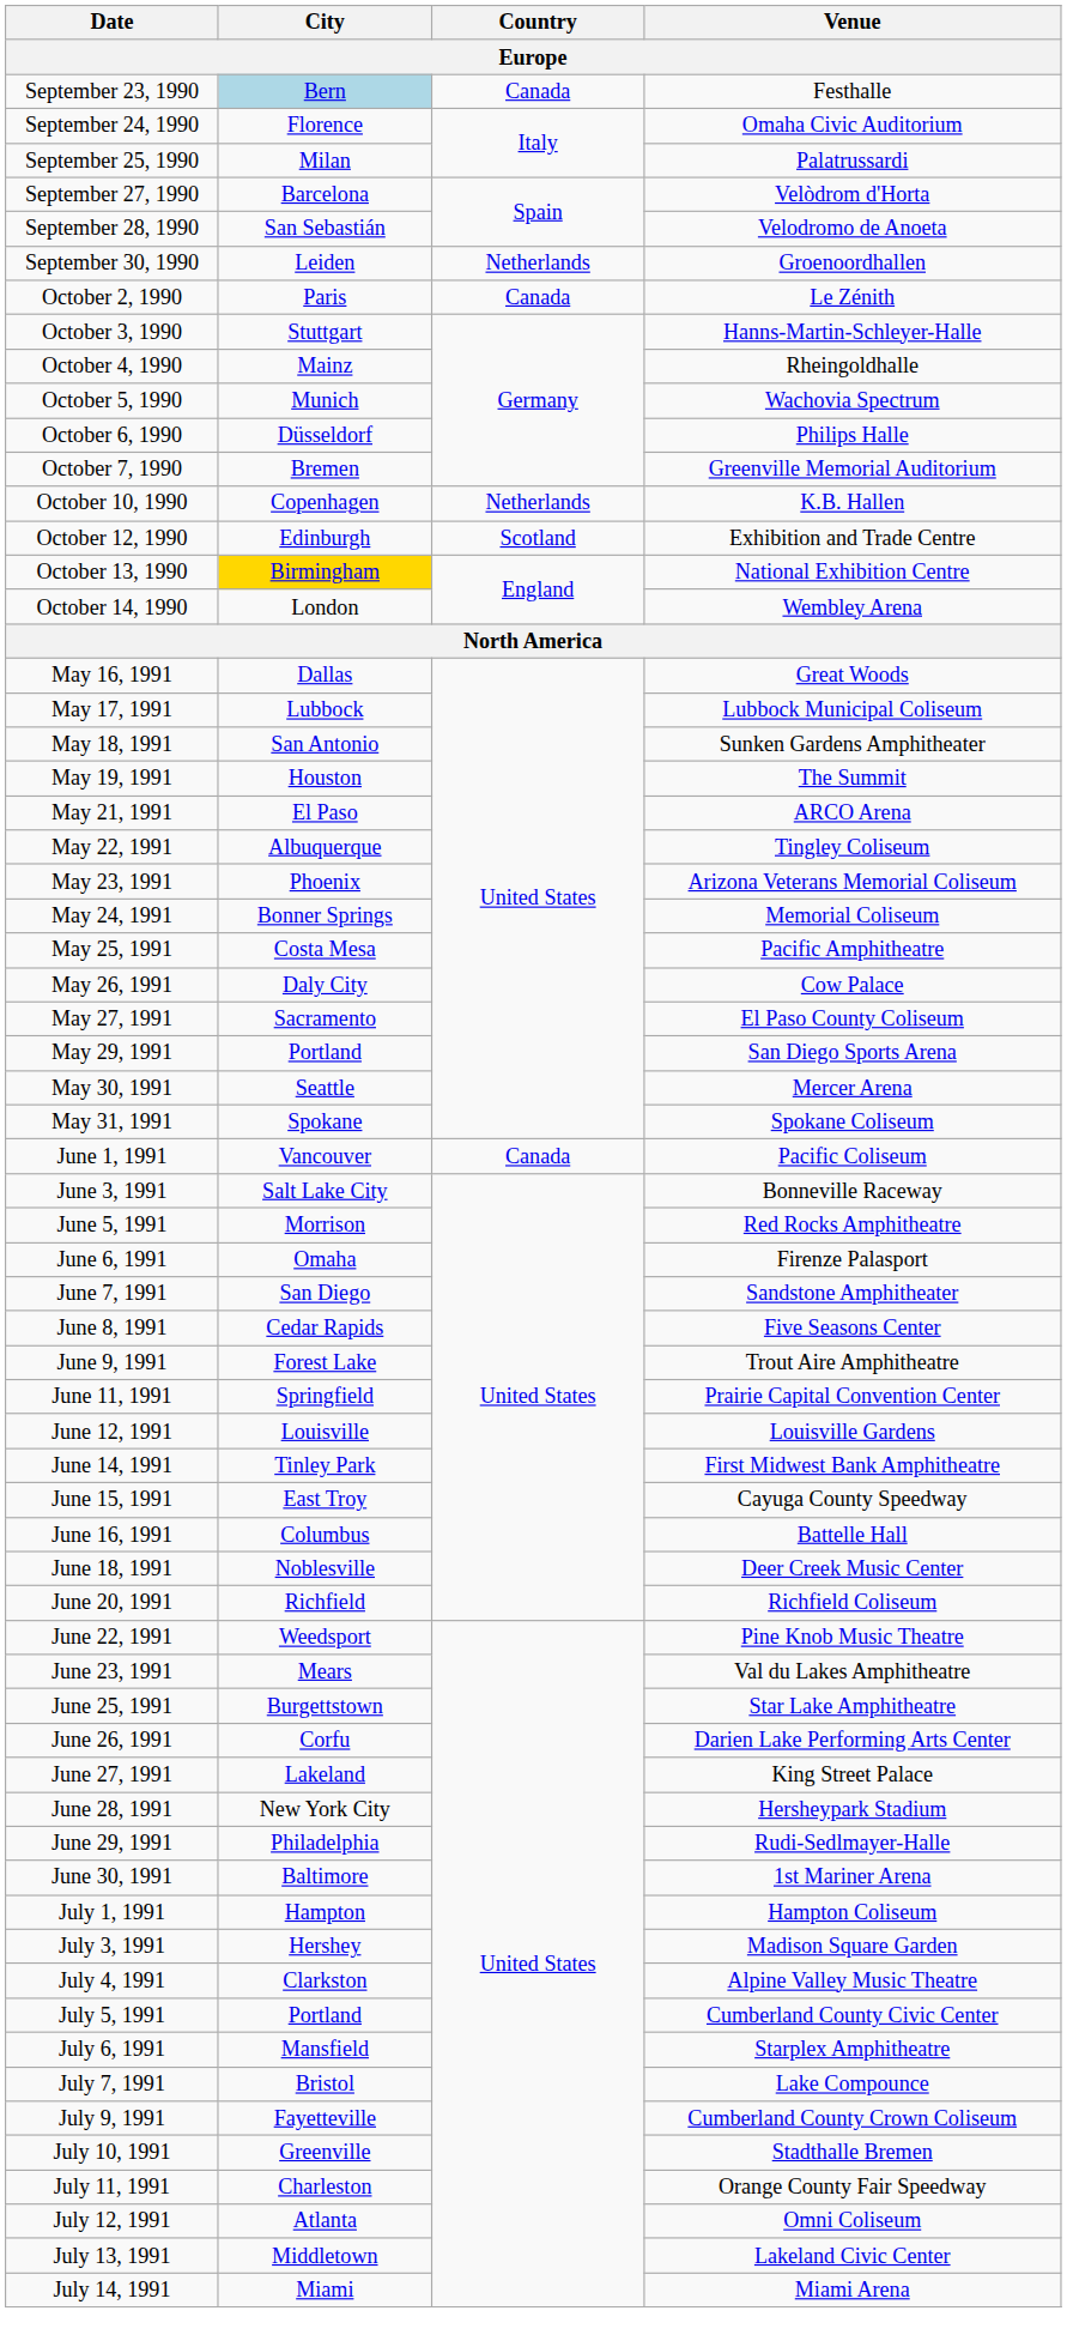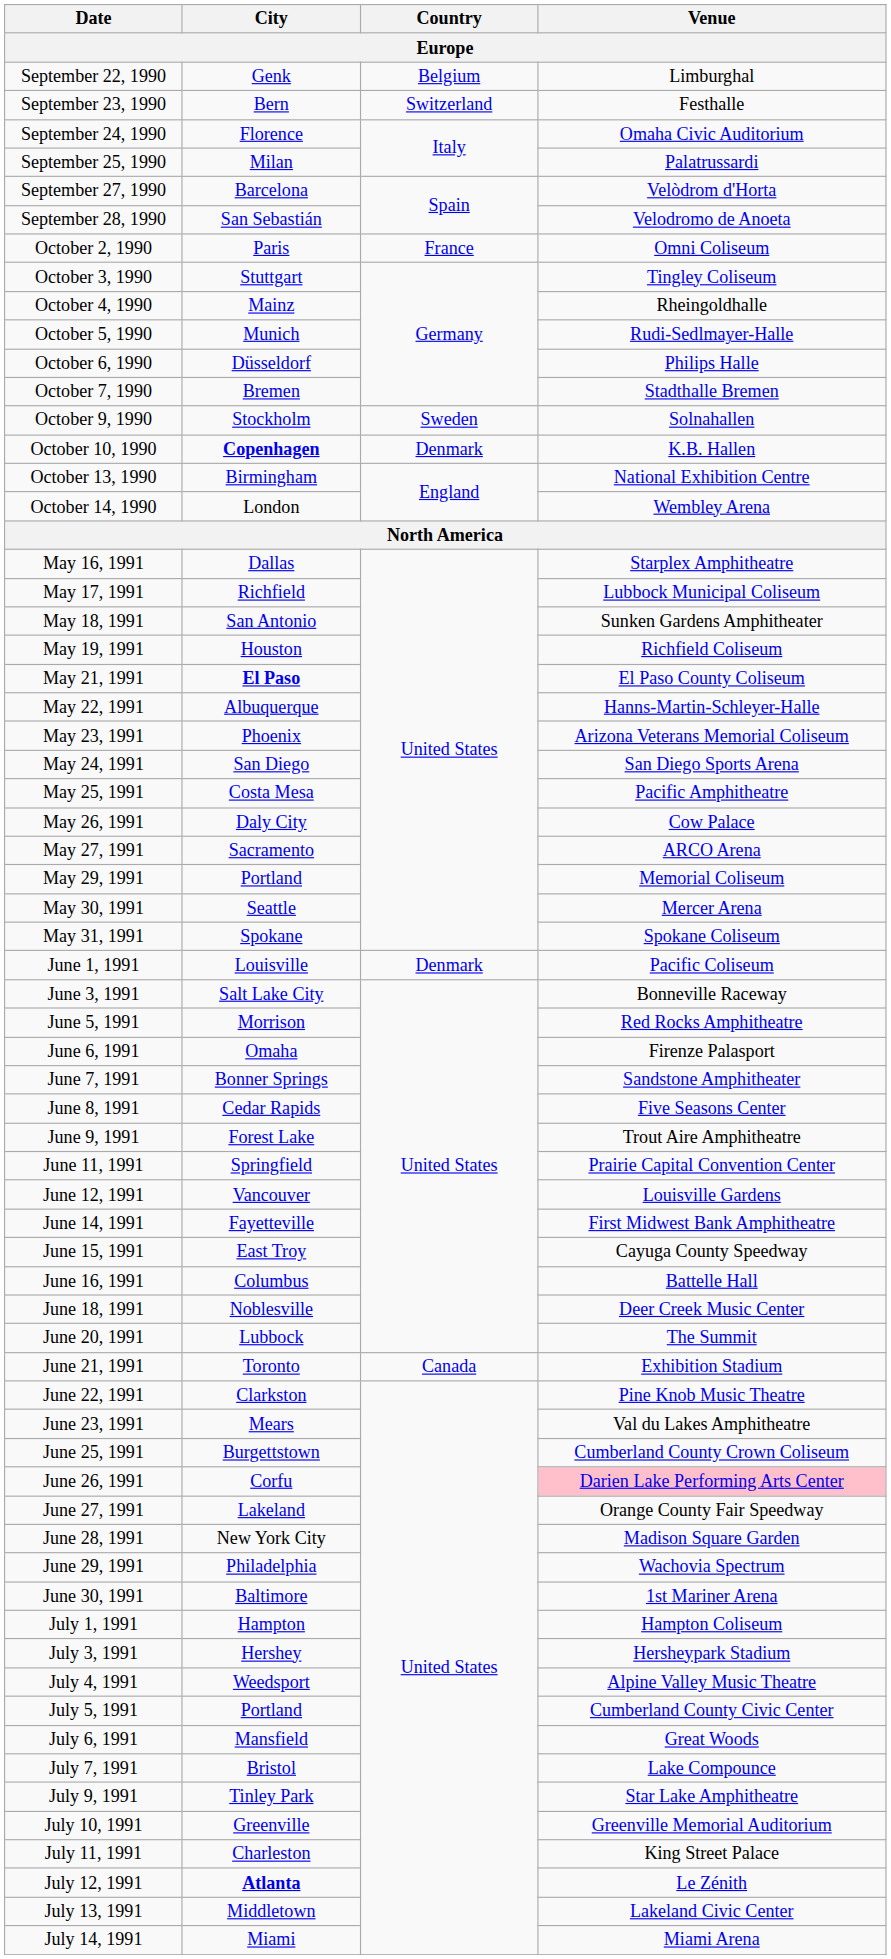+ row: September 22, 1990 | Genk | Belgium | Limburghal
September 23, 1990 | City: lightblue background -> no background
September 23, 1990 | Country: Canada -> Switzerland
- row: September 30, 1990 | Leiden | Netherlands | Groenoordhallen
October 2, 1990 | Country: Canada -> France
October 2, 1990 | Venue: Le Zénith -> Omni Coliseum
October 3, 1990 | Venue: Hanns-Martin-Schleyer-Halle -> Tingley Coliseum
October 5, 1990 | Venue: Wachovia Spectrum -> Rudi-Sedlmayer-Halle
October 7, 1990 | Venue: Greenville Memorial Auditorium -> Stadthalle Bremen
+ row: October 9, 1990 | Stockholm | Sweden | Solnahallen
October 10, 1990 | City: normal -> bold
October 10, 1990 | Country: Netherlands -> Denmark
- row: October 12, 1990 | Edinburgh | Scotland | Exhibition and Trade Centre
October 13, 1990 | City: gold background -> no background
May 16, 1991 | Venue: Great Woods -> Starplex Amphitheatre
May 17, 1991 | City: Lubbock -> Richfield
May 19, 1991 | Venue: The Summit -> Richfield Coliseum
May 21, 1991 | City: normal -> bold
May 21, 1991 | Venue: ARCO Arena -> El Paso County Coliseum
May 22, 1991 | Venue: Tingley Coliseum -> Hanns-Martin-Schleyer-Halle
May 24, 1991 | City: Bonner Springs -> San Diego
May 24, 1991 | Venue: Memorial Coliseum -> San Diego Sports Arena
May 27, 1991 | Venue: El Paso County Coliseum -> ARCO Arena
May 29, 1991 | Venue: San Diego Sports Arena -> Memorial Coliseum
June 1, 1991 | City: Vancouver -> Louisville
June 1, 1991 | Country: Canada -> Denmark
June 7, 1991 | City: San Diego -> Bonner Springs
June 12, 1991 | City: Louisville -> Vancouver
June 14, 1991 | City: Tinley Park -> Fayetteville
June 20, 1991 | City: Richfield -> Lubbock
June 20, 1991 | Venue: Richfield Coliseum -> The Summit
+ row: June 21, 1991 | Toronto | Canada | Exhibition Stadium
June 22, 1991 | City: Weedsport -> Clarkston
June 25, 1991 | Venue: Star Lake Amphitheatre -> Cumberland County Crown Coliseum
June 26, 1991 | Venue: no background -> pink background
June 27, 1991 | Venue: King Street Palace -> Orange County Fair Speedway
June 28, 1991 | Venue: Hersheypark Stadium -> Madison Square Garden
June 29, 1991 | Venue: Rudi-Sedlmayer-Halle -> Wachovia Spectrum
July 3, 1991 | Venue: Madison Square Garden -> Hersheypark Stadium
July 4, 1991 | City: Clarkston -> Weedsport
July 6, 1991 | Venue: Starplex Amphitheatre -> Great Woods
July 9, 1991 | City: Fayetteville -> Tinley Park
July 9, 1991 | Venue: Cumberland County Crown Coliseum -> Star Lake Amphitheatre
July 10, 1991 | Venue: Stadthalle Bremen -> Greenville Memorial Auditorium
July 11, 1991 | Venue: Orange County Fair Speedway -> King Street Palace
July 12, 1991 | City: normal -> bold
July 12, 1991 | Venue: Omni Coliseum -> Le Zénith
